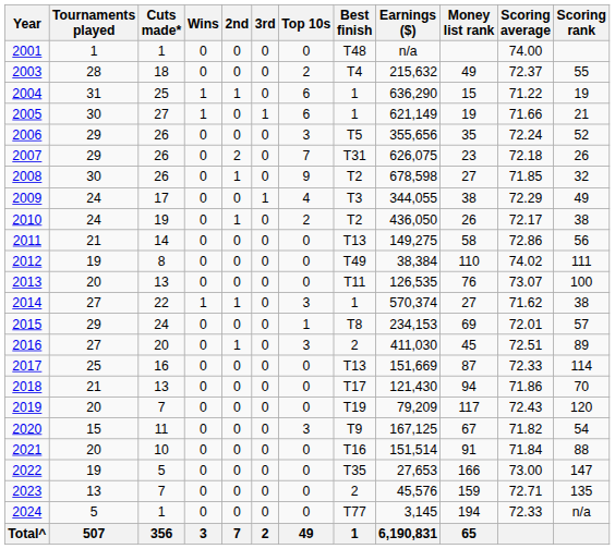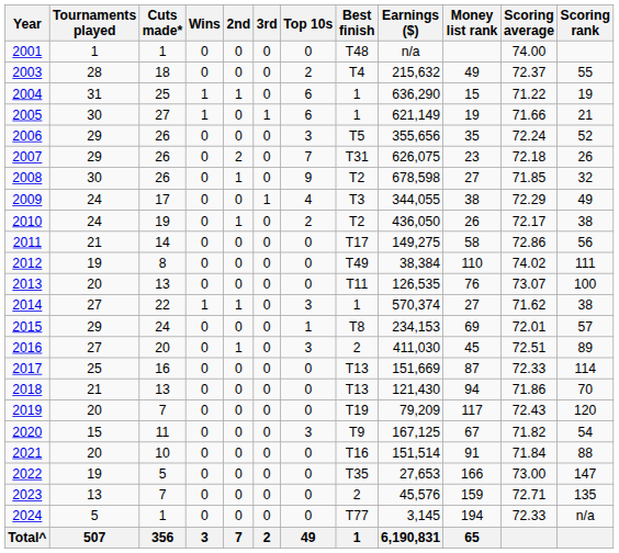2011 | Best finish: T13 -> T17
2018 | Best finish: T17 -> T13
